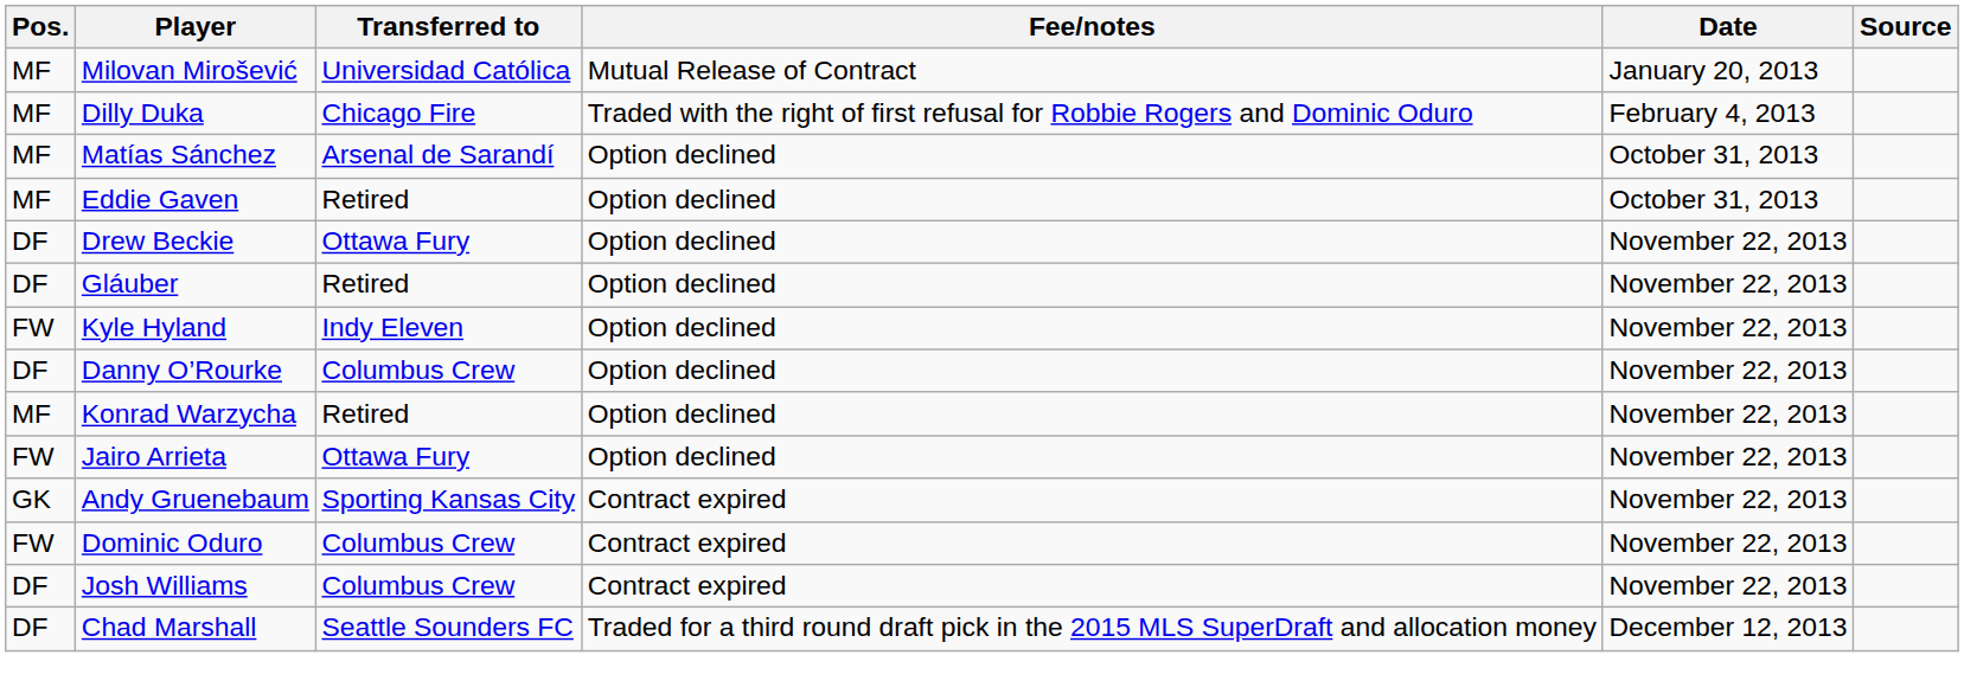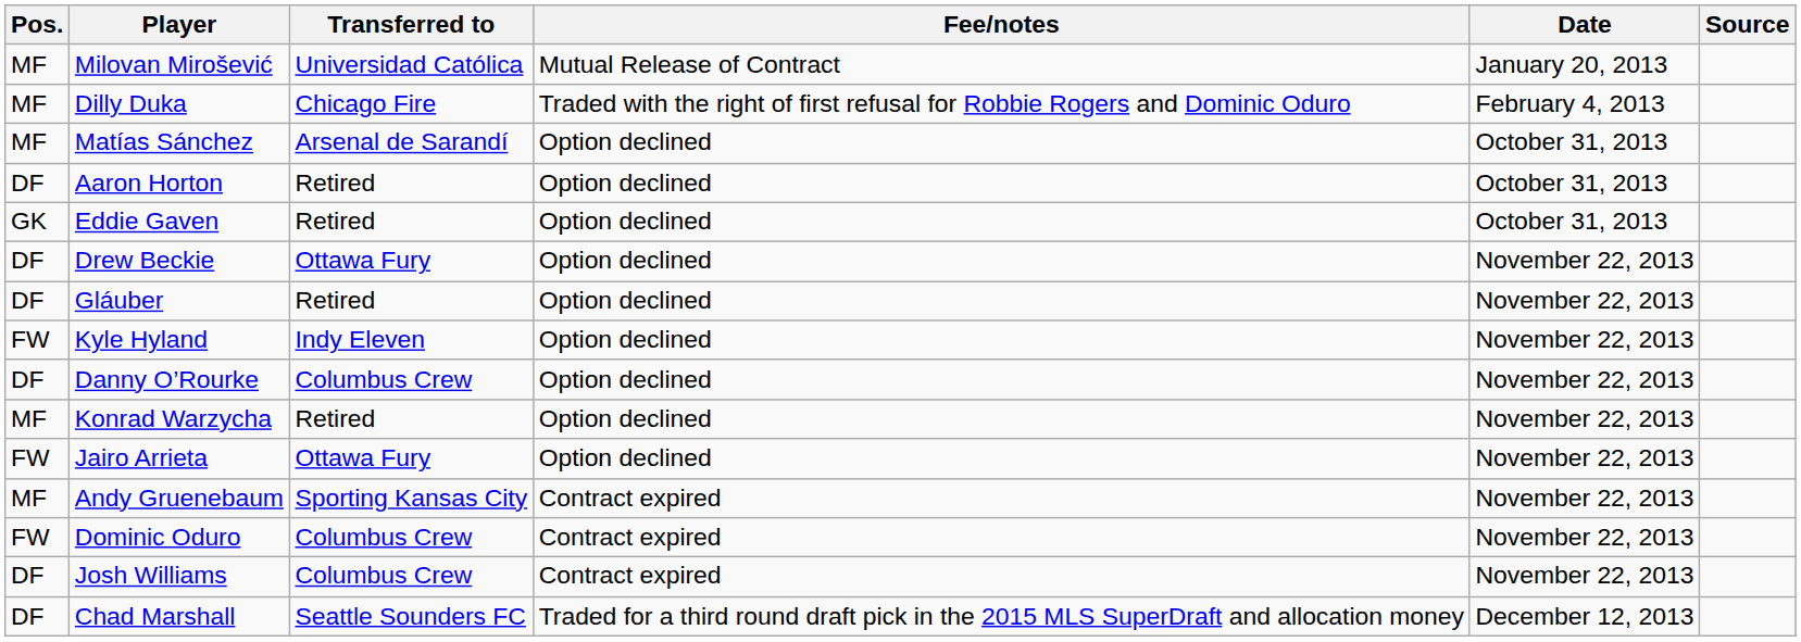+ row: DF | Aaron Horton | Retired | Option declined | October 31, 2013
Eddie Gaven | Pos.: MF -> GK
Andy Gruenebaum | Pos.: GK -> MF
